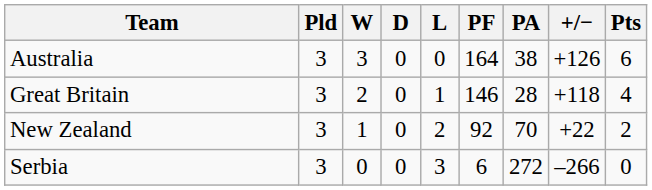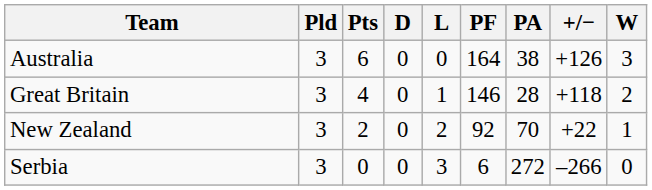columns swapped: W <-> Pts
